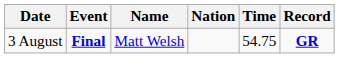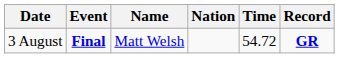3 August | Time: 54.75 -> 54.72
